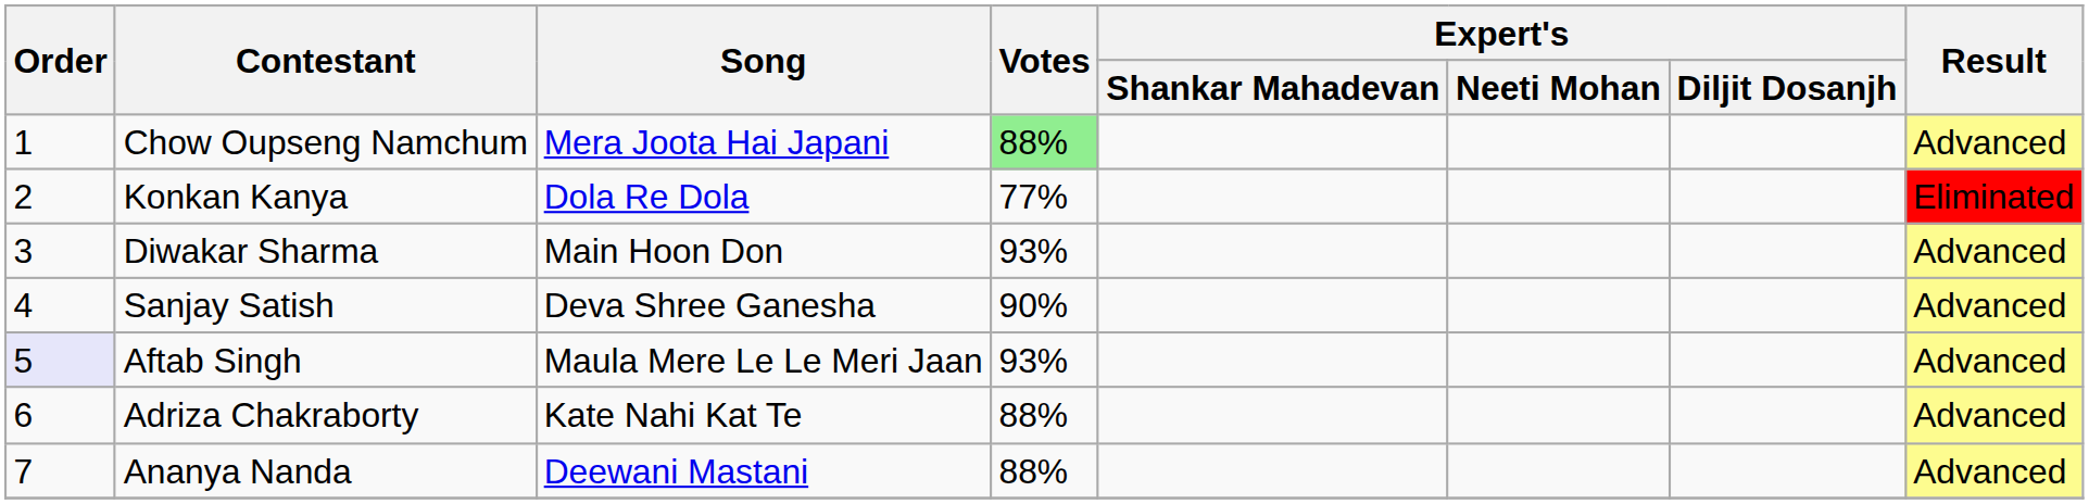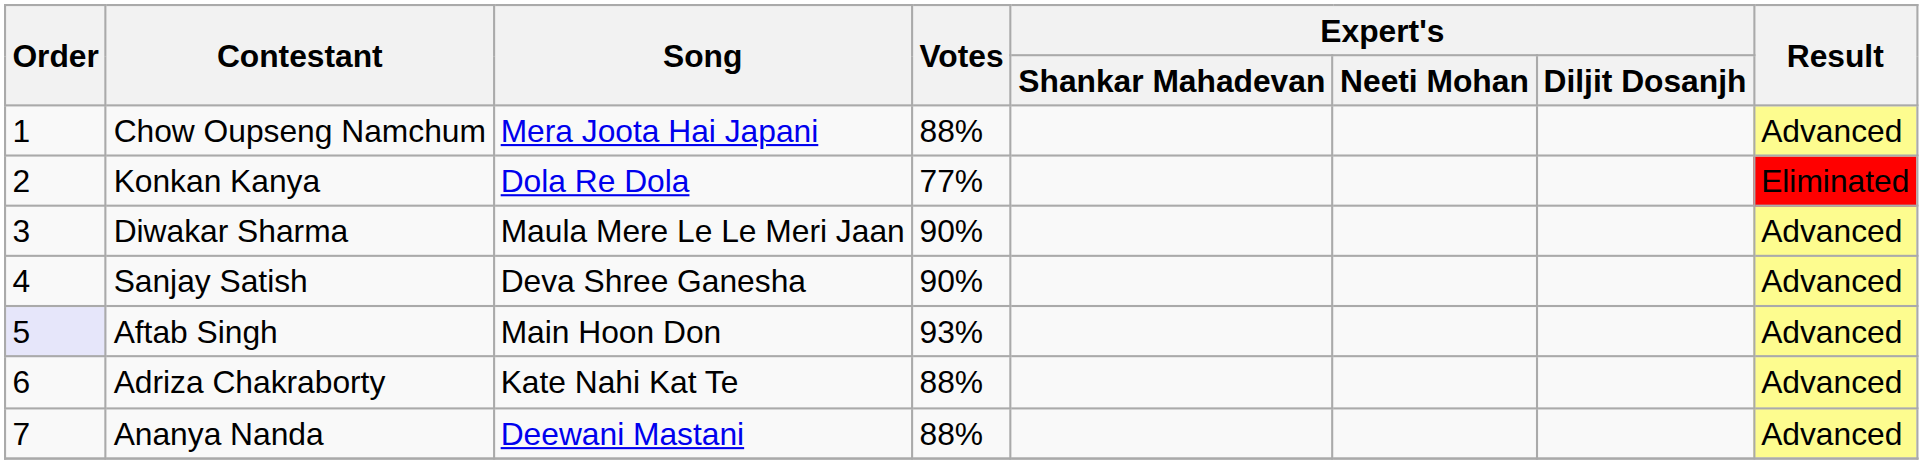Chow Oupseng Namchum | Votes: lightgreen background -> no background
Diwakar Sharma | Song: Main Hoon Don -> Maula Mere Le Le Meri Jaan
Diwakar Sharma | Votes: 93% -> 90%
Aftab Singh | Song: Maula Mere Le Le Meri Jaan -> Main Hoon Don
